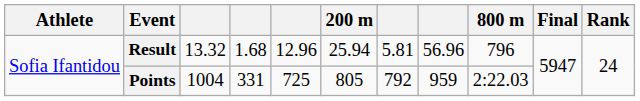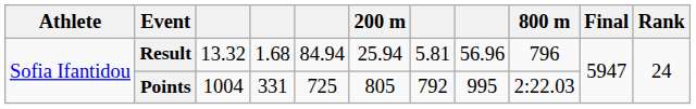Result | column 5: 12.96 -> 84.94
Points | column 8: 959 -> 995
